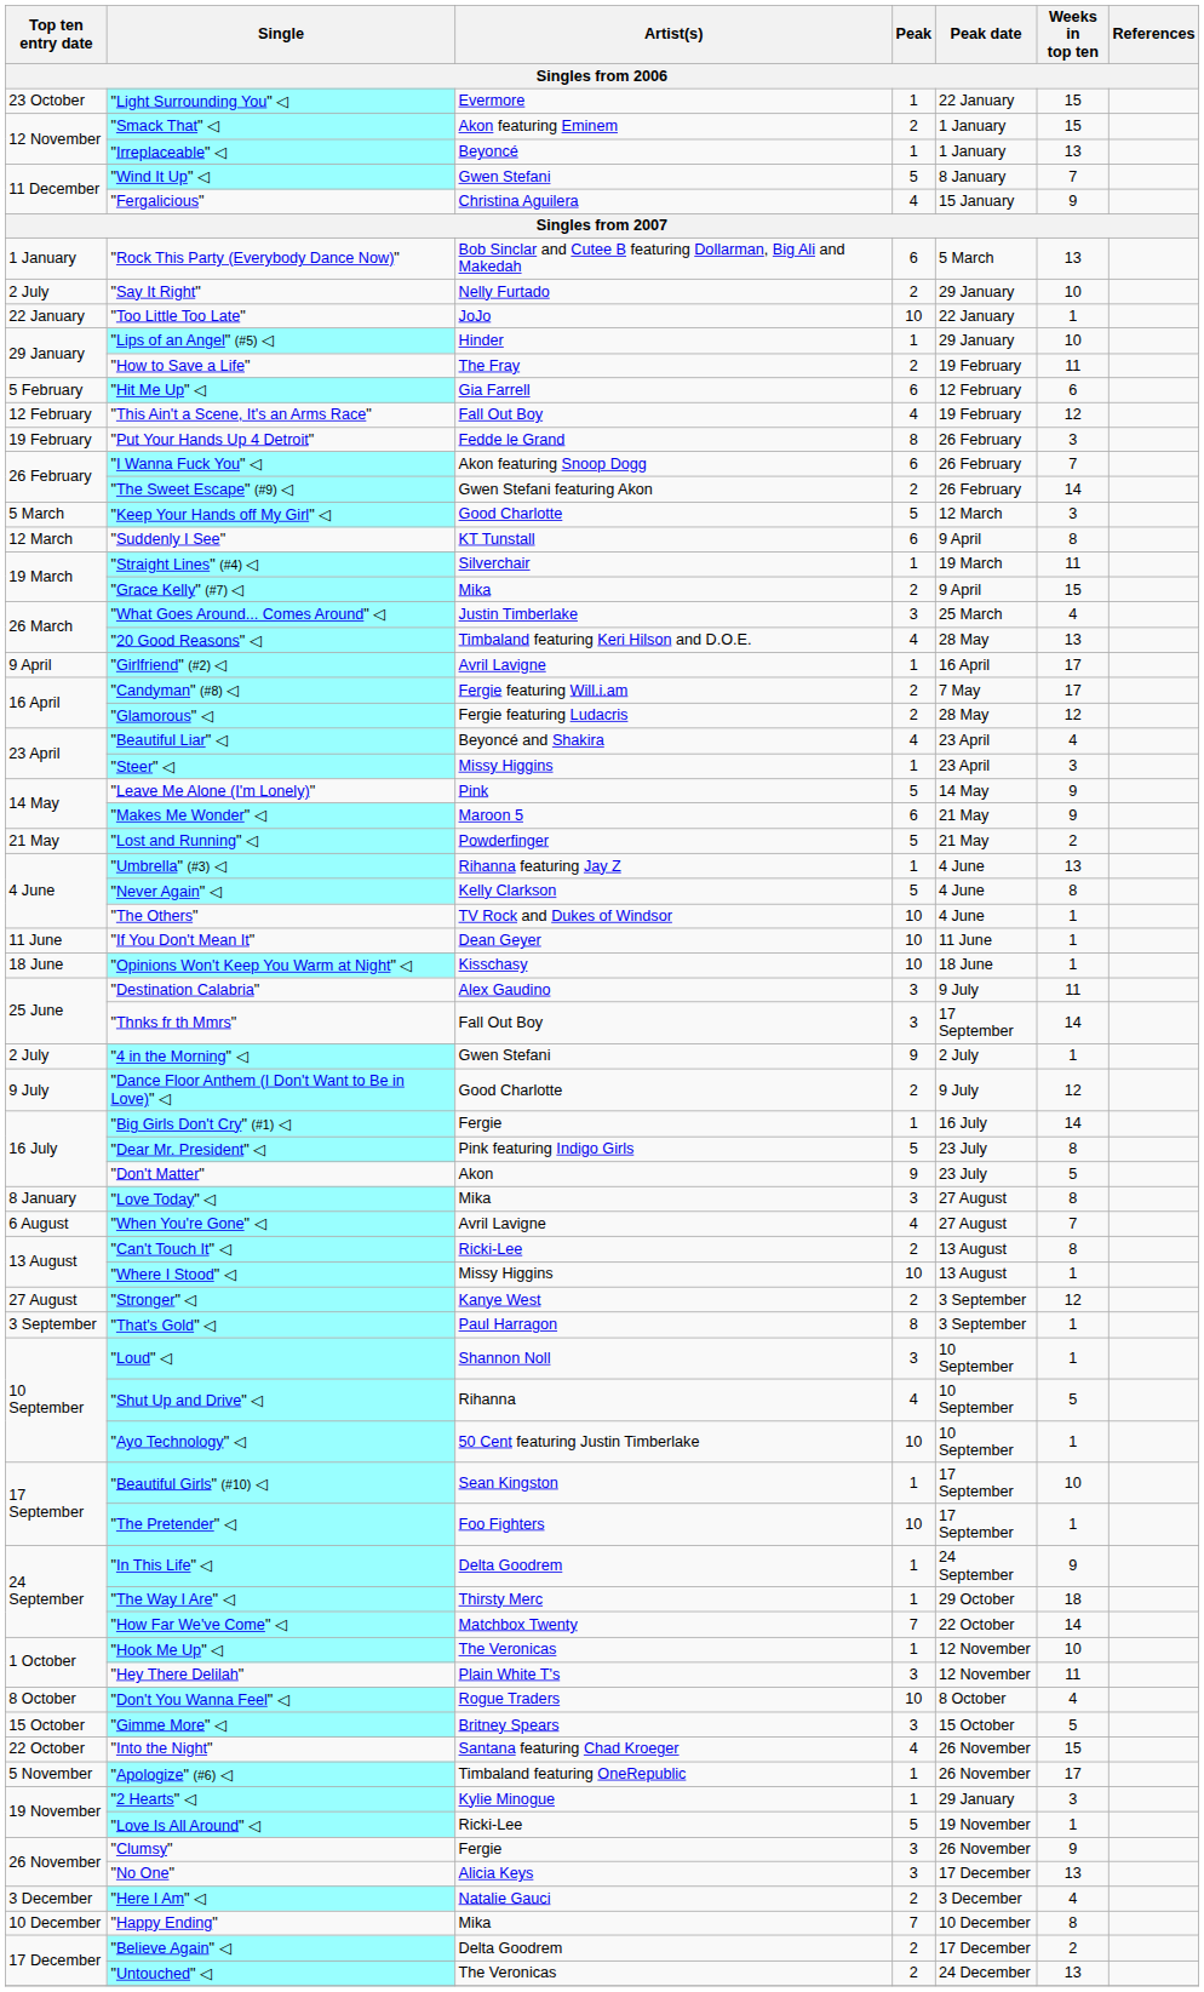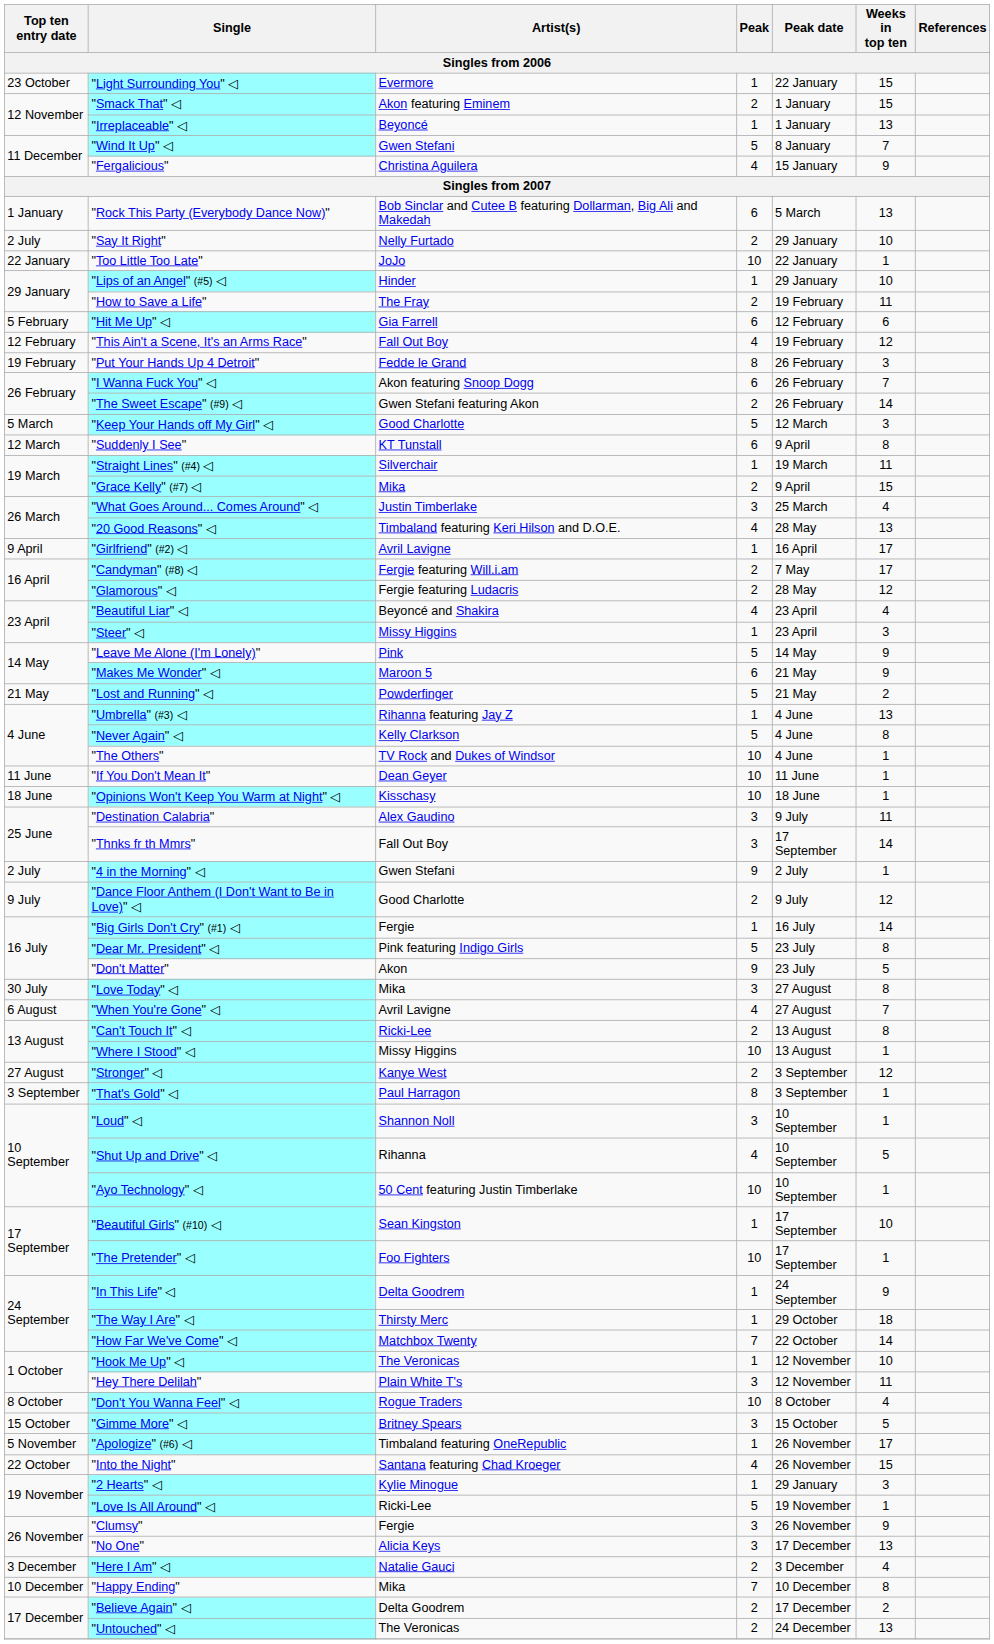"Love Today" ◁ | Top ten entry date: 8 January -> 30 July
rows swapped: "Into the Night" <-> "Apologize" (#6) ◁
